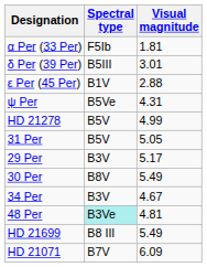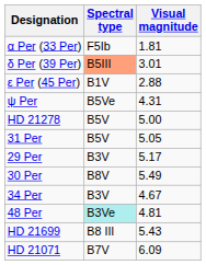δ Per (39 Per) | Spectral type: no background -> lightsalmon background
HD 21278 | Visual magnitude: 4.99 -> 5.00
HD 21699 | Visual magnitude: 5.49 -> 5.43
